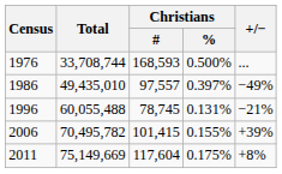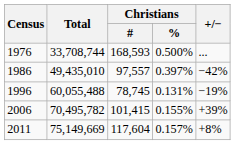1986 | +/−: −49% -> −42%
1996 | +/−: −21% -> −19%
2011 | Christians / %: 0.175% -> 0.157%
